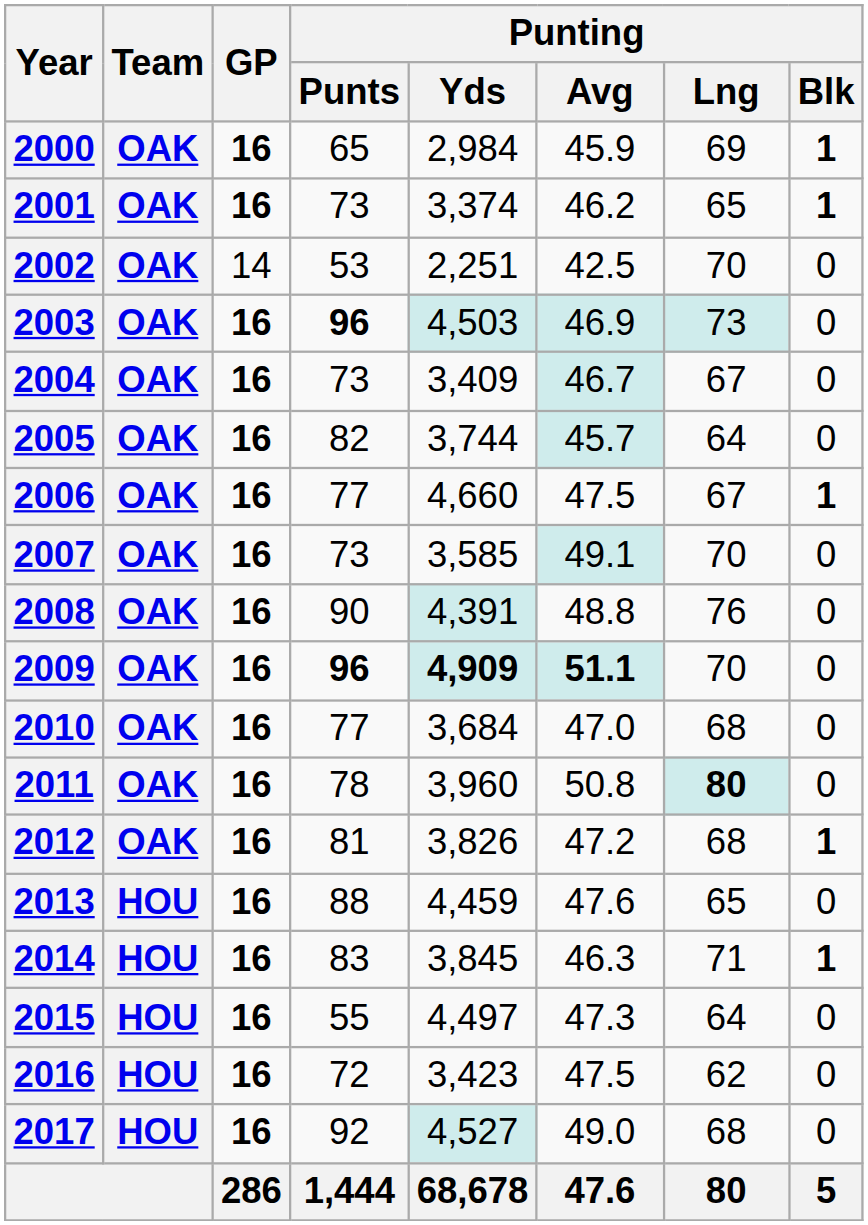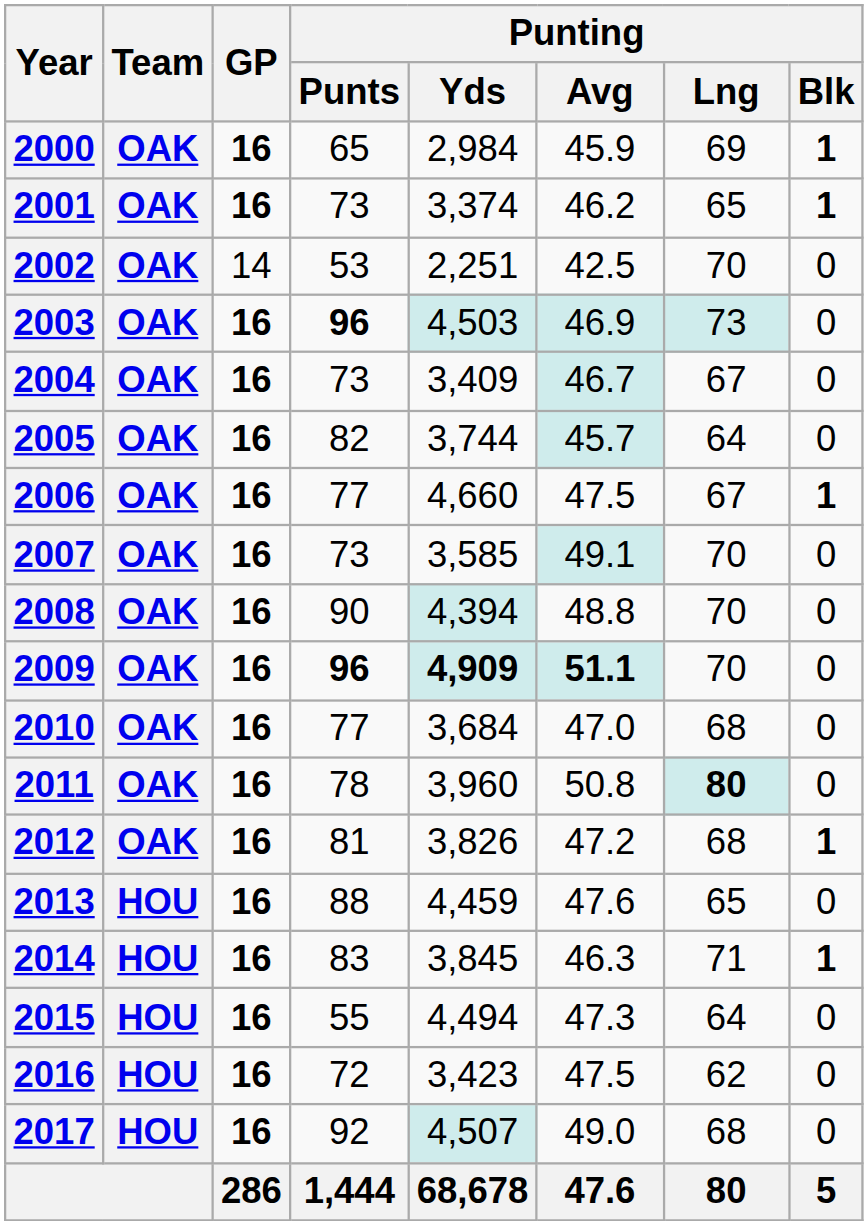2008 | Punting / Yds: 4,391 -> 4,394
2008 | Punting / Lng: 76 -> 70
2015 | Punting / Yds: 4,497 -> 4,494
2017 | Punting / Yds: 4,527 -> 4,507
